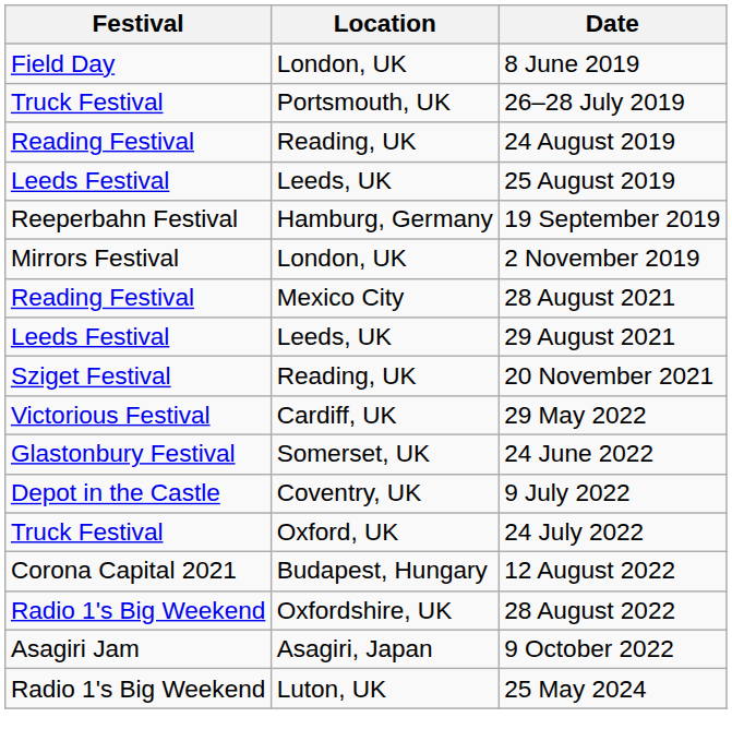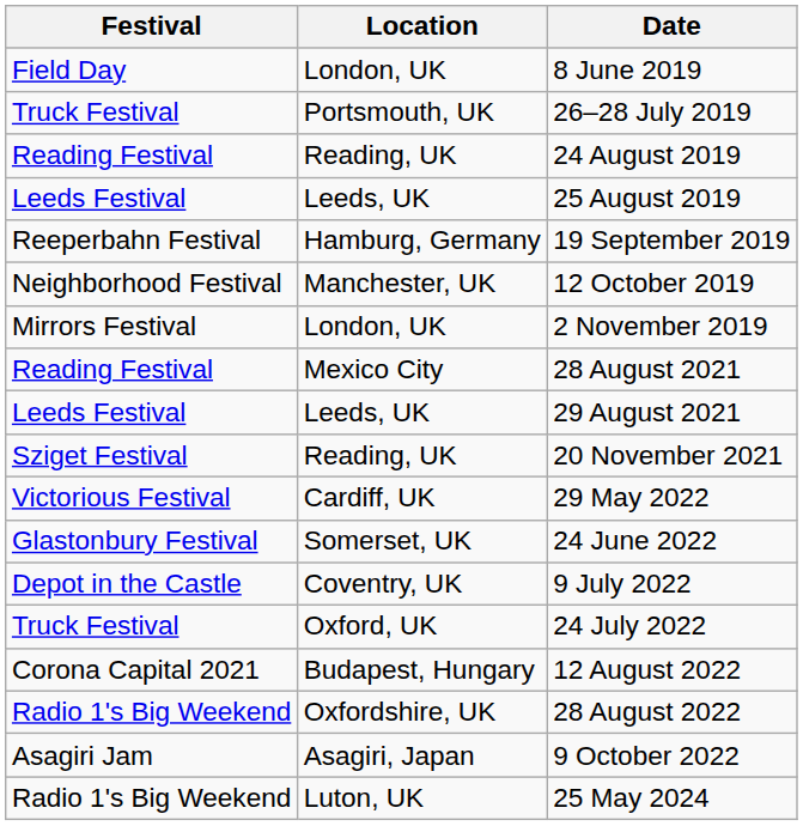+ row: Neighborhood Festival | Manchester, UK | 12 October 2019
